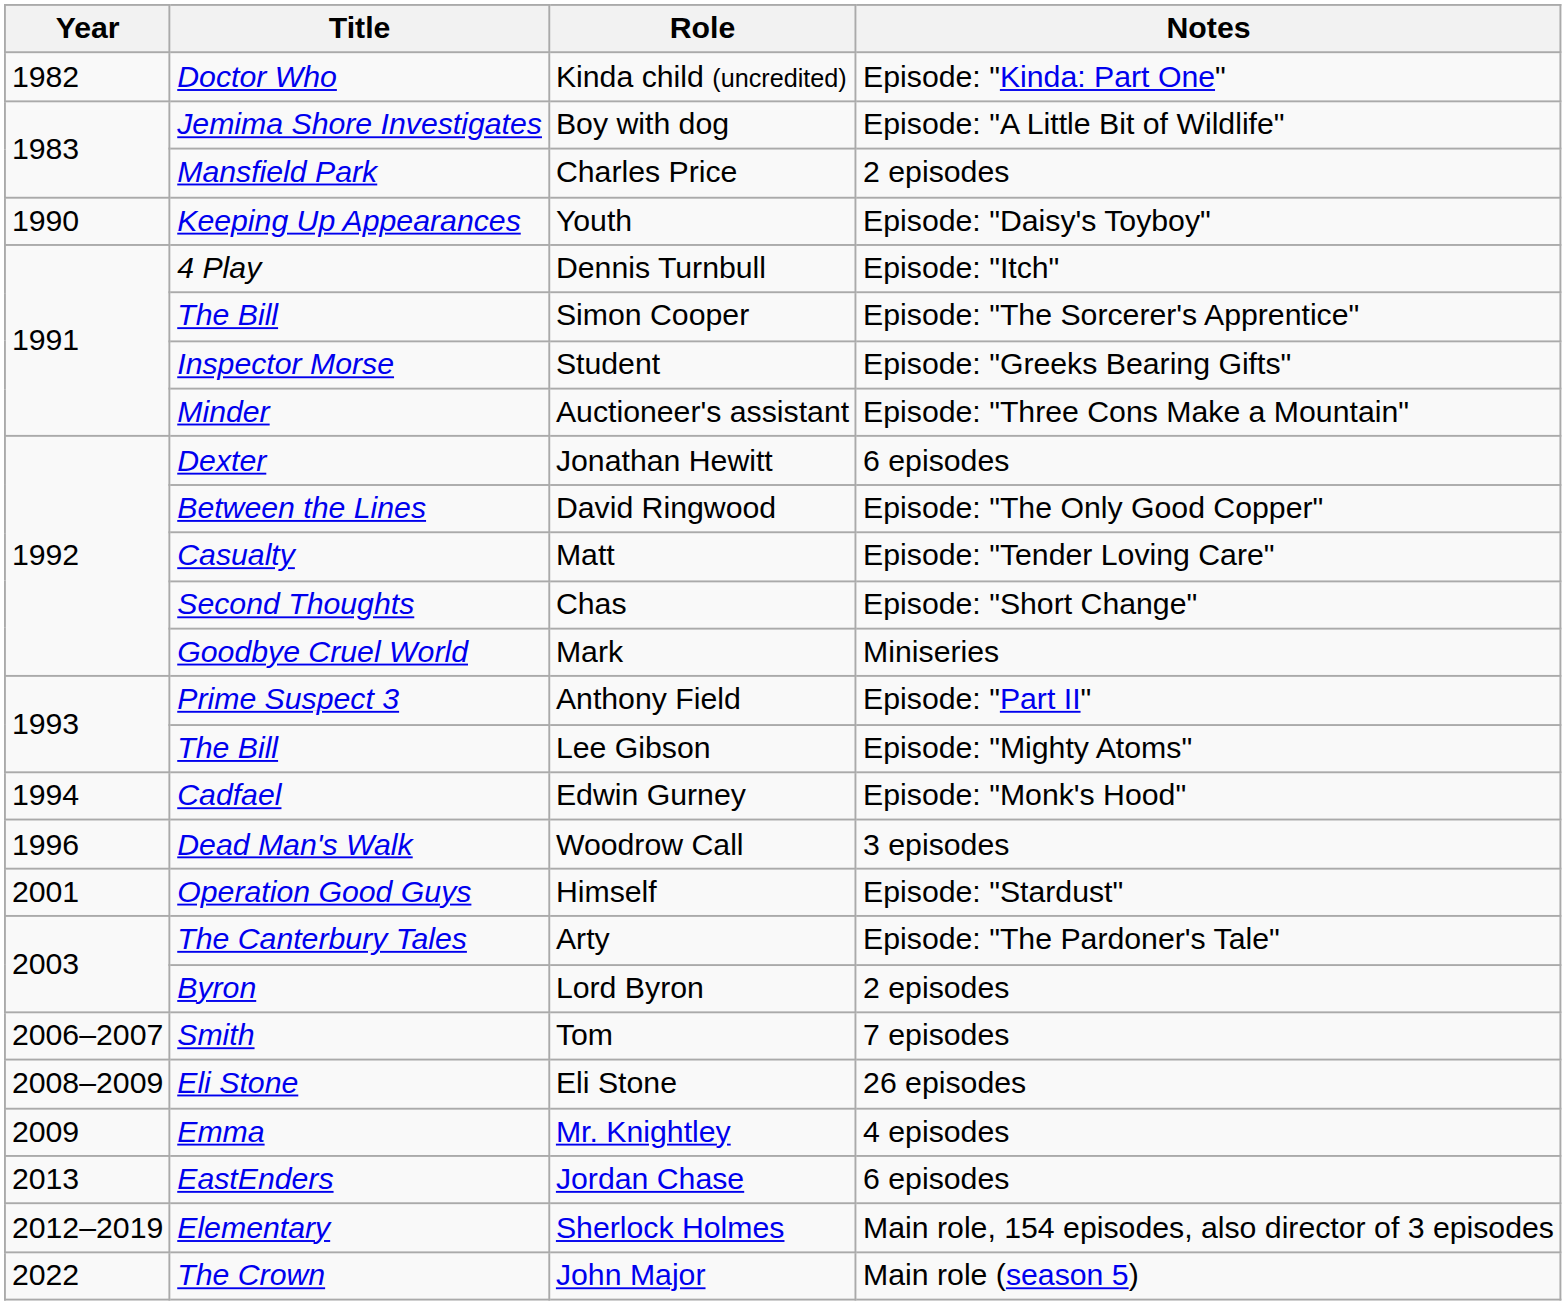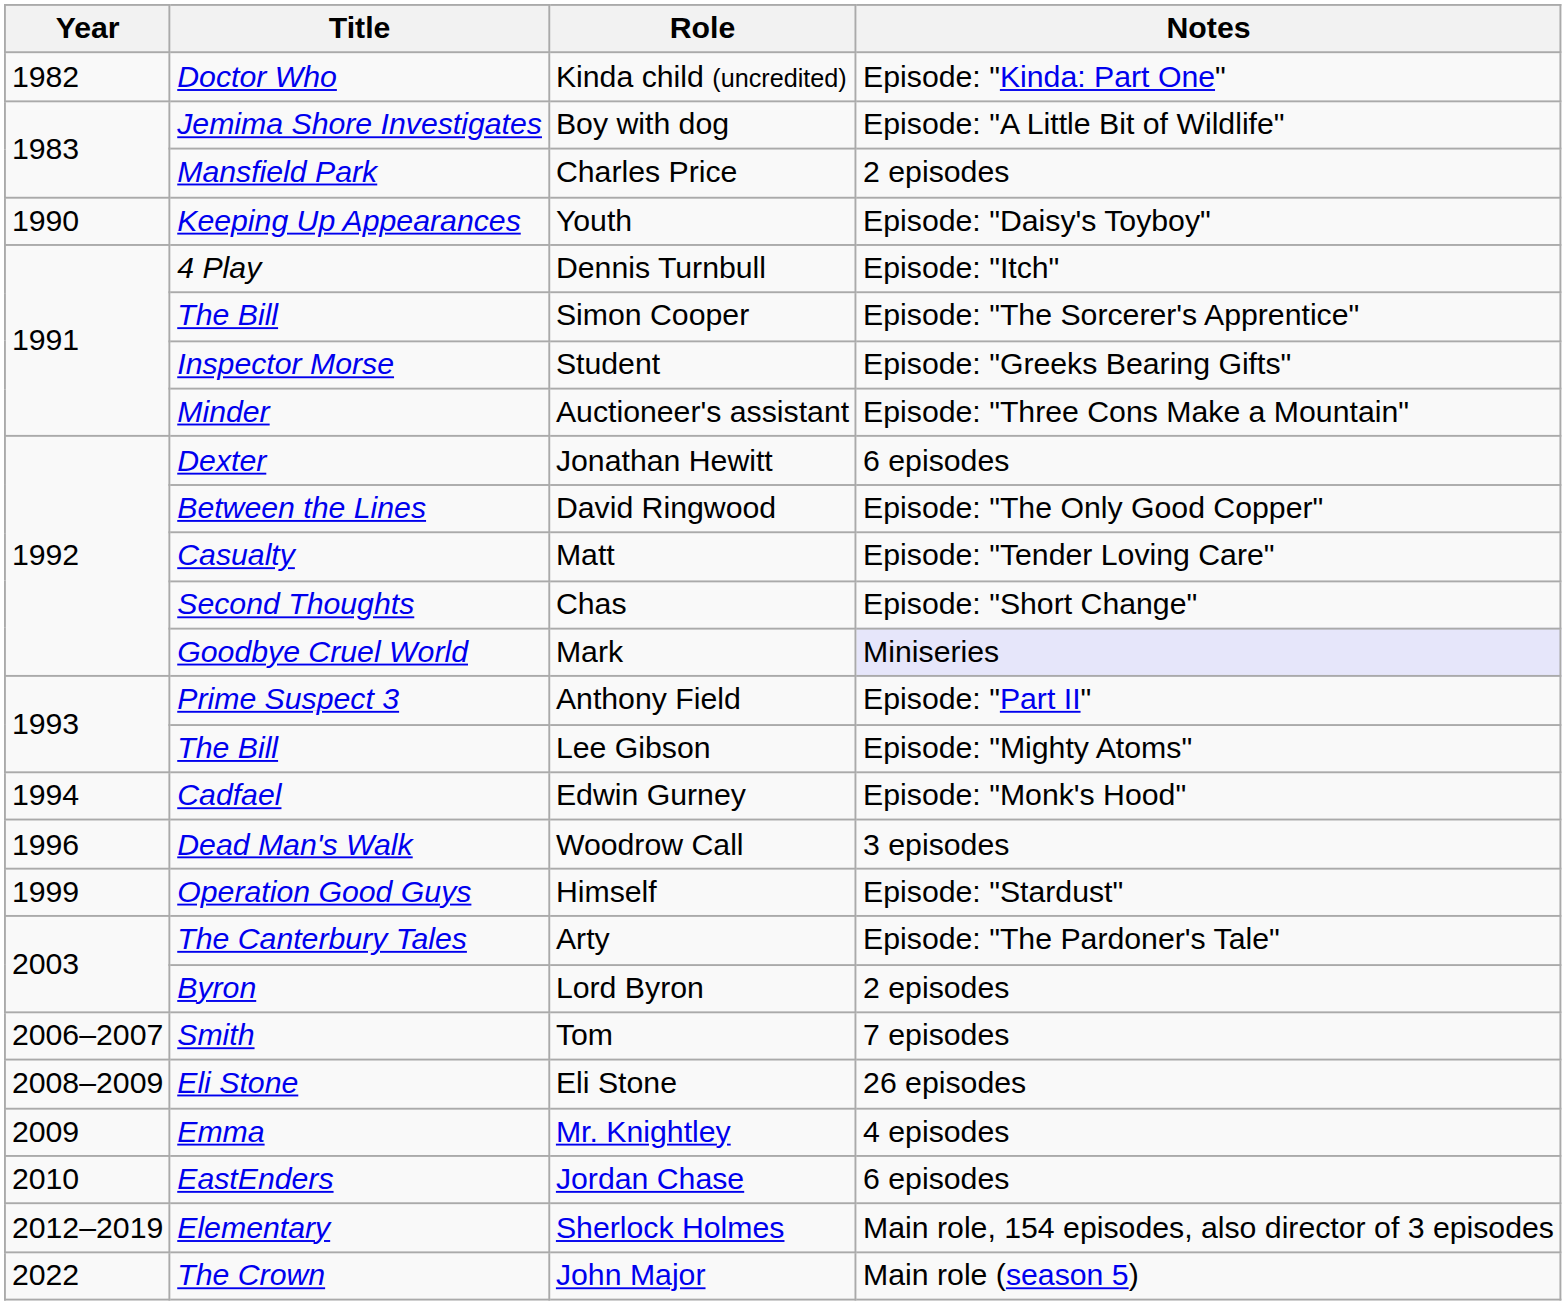Mark | Notes: no background -> lavender background
Himself | Year: 2001 -> 1999
Jordan Chase | Year: 2013 -> 2010
